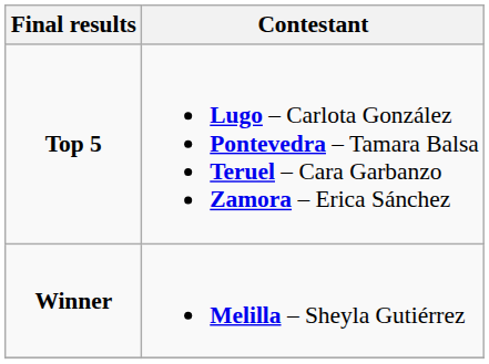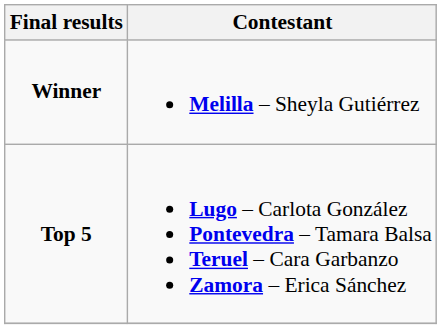rows swapped: Winner <-> Top 5
